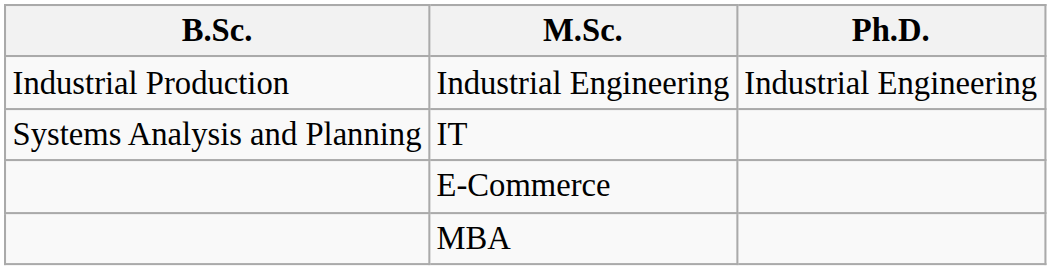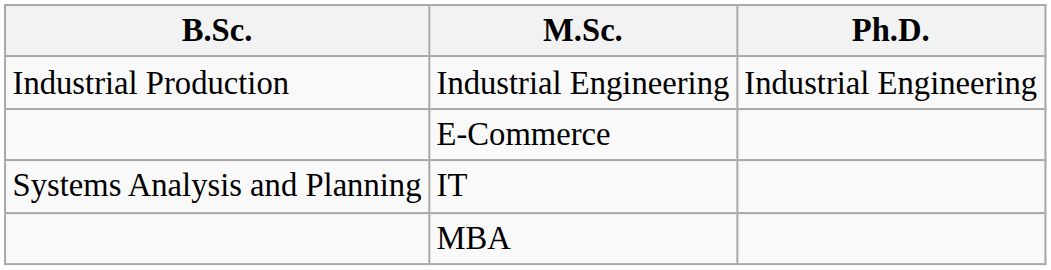rows swapped: IT <-> E-Commerce
